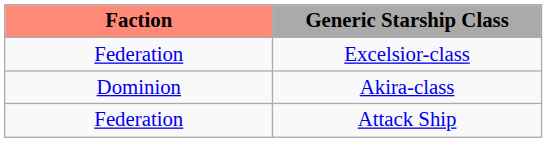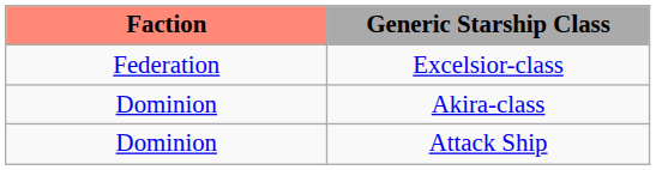Attack Ship | Faction: Federation -> Dominion
